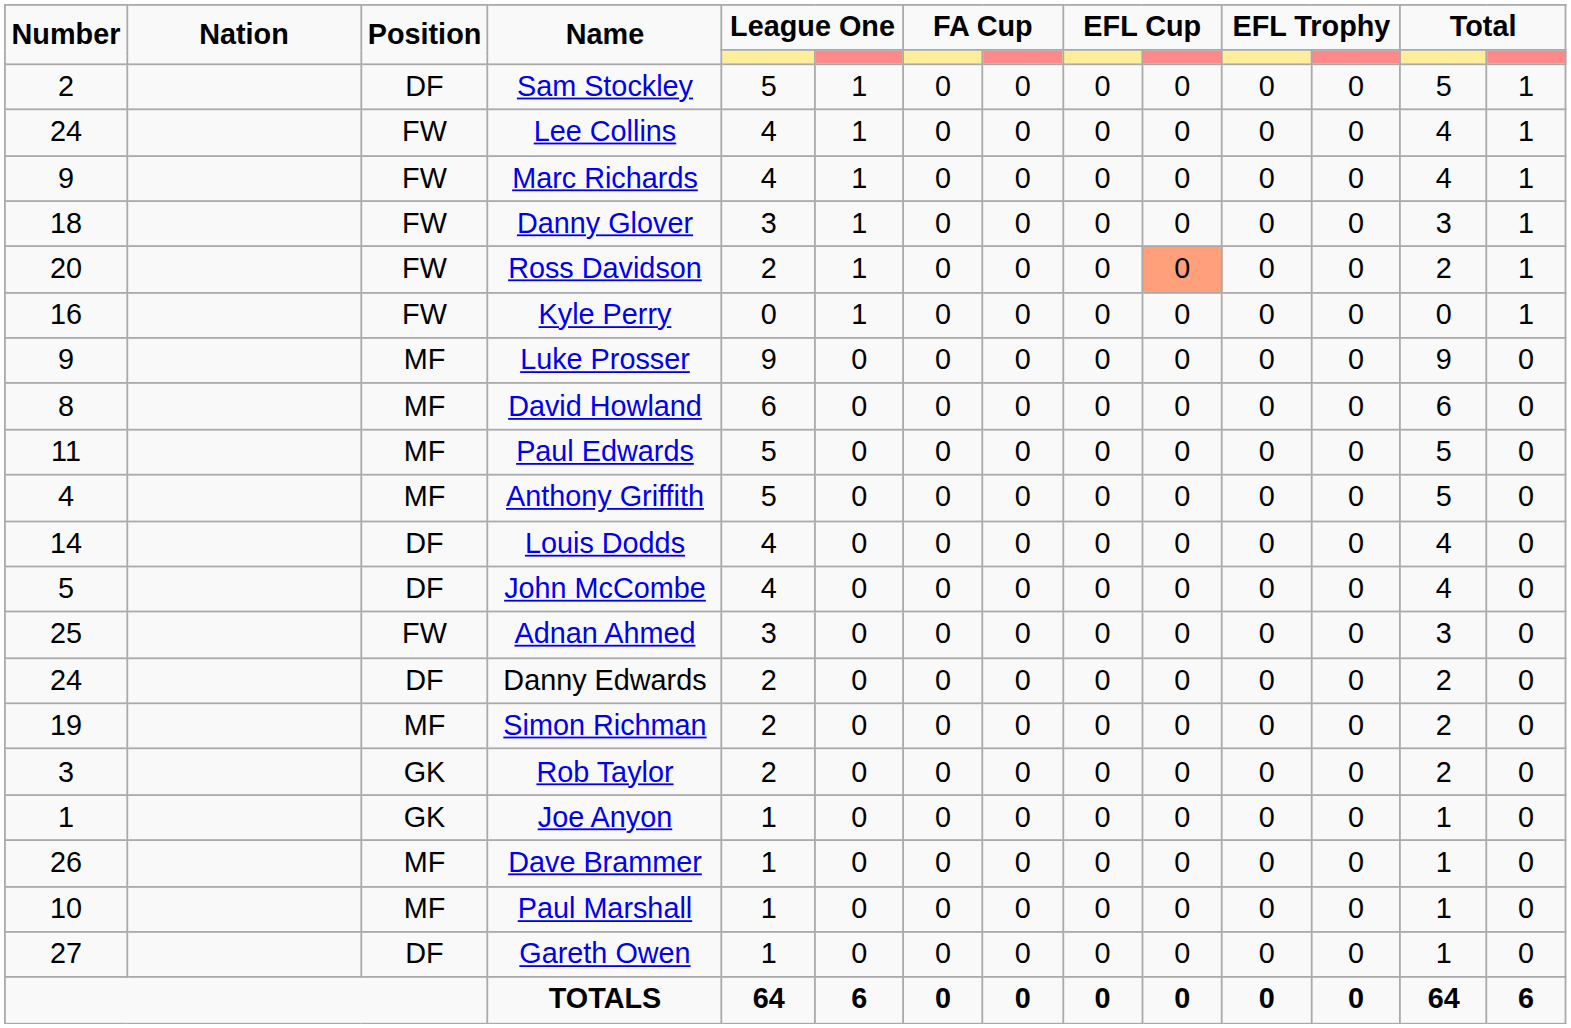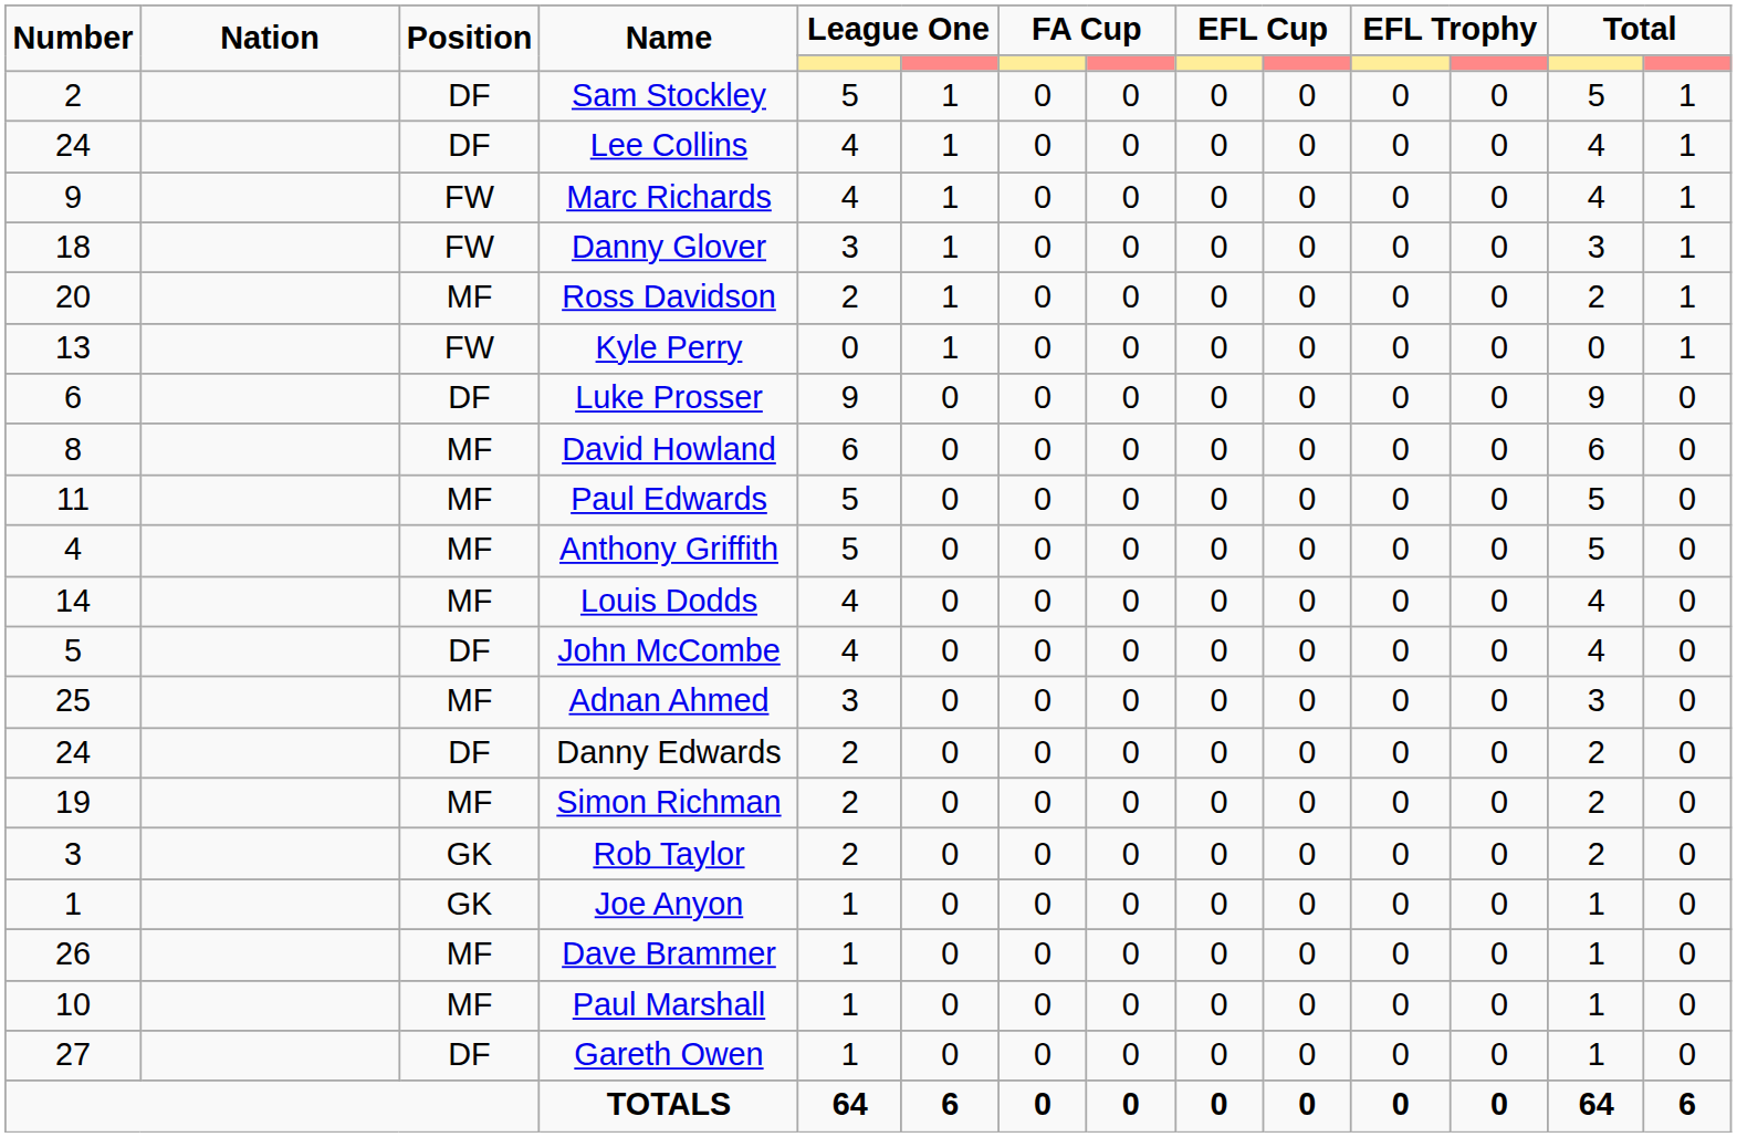Lee Collins | Position: FW -> DF
Ross Davidson | Position: FW -> MF
Ross Davidson | column 10: lightsalmon background -> no background
Kyle Perry | Number: 16 -> 13
Luke Prosser | Number: 9 -> 6
Luke Prosser | Position: MF -> DF
Louis Dodds | Position: DF -> MF
Adnan Ahmed | Position: FW -> MF
